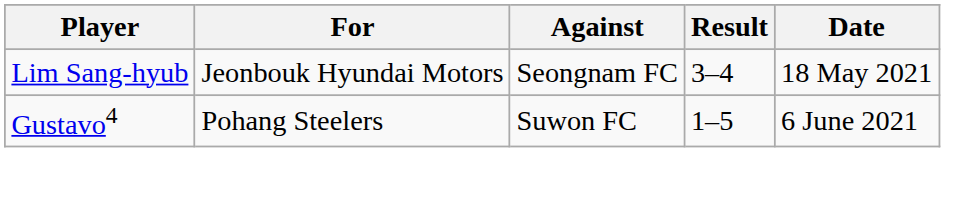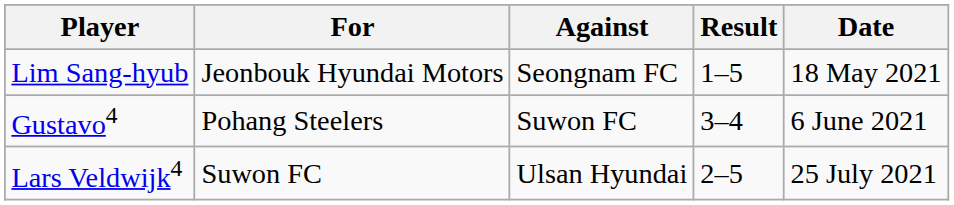Lim Sang-hyub | Result: 3–4 -> 1–5
Gustavo4 | Result: 1–5 -> 3–4
+ row: Lars Veldwijk4 | Suwon FC | Ulsan Hyundai | 2–5 | 25 July 2021
